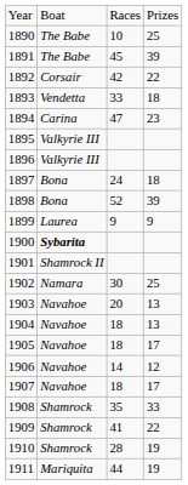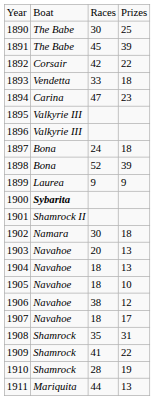1890 | column 3: 10 -> 30
1902 | column 4: 25 -> 18
1905 | column 4: 17 -> 10
1906 | column 3: 14 -> 38
1908 | column 4: 33 -> 31
1911 | column 4: 19 -> 13
